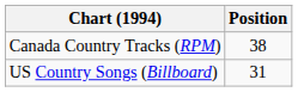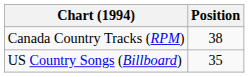US Country Songs (Billboard) | Position: 31 -> 35
